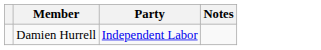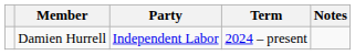+ column: Term | 2024 – present
